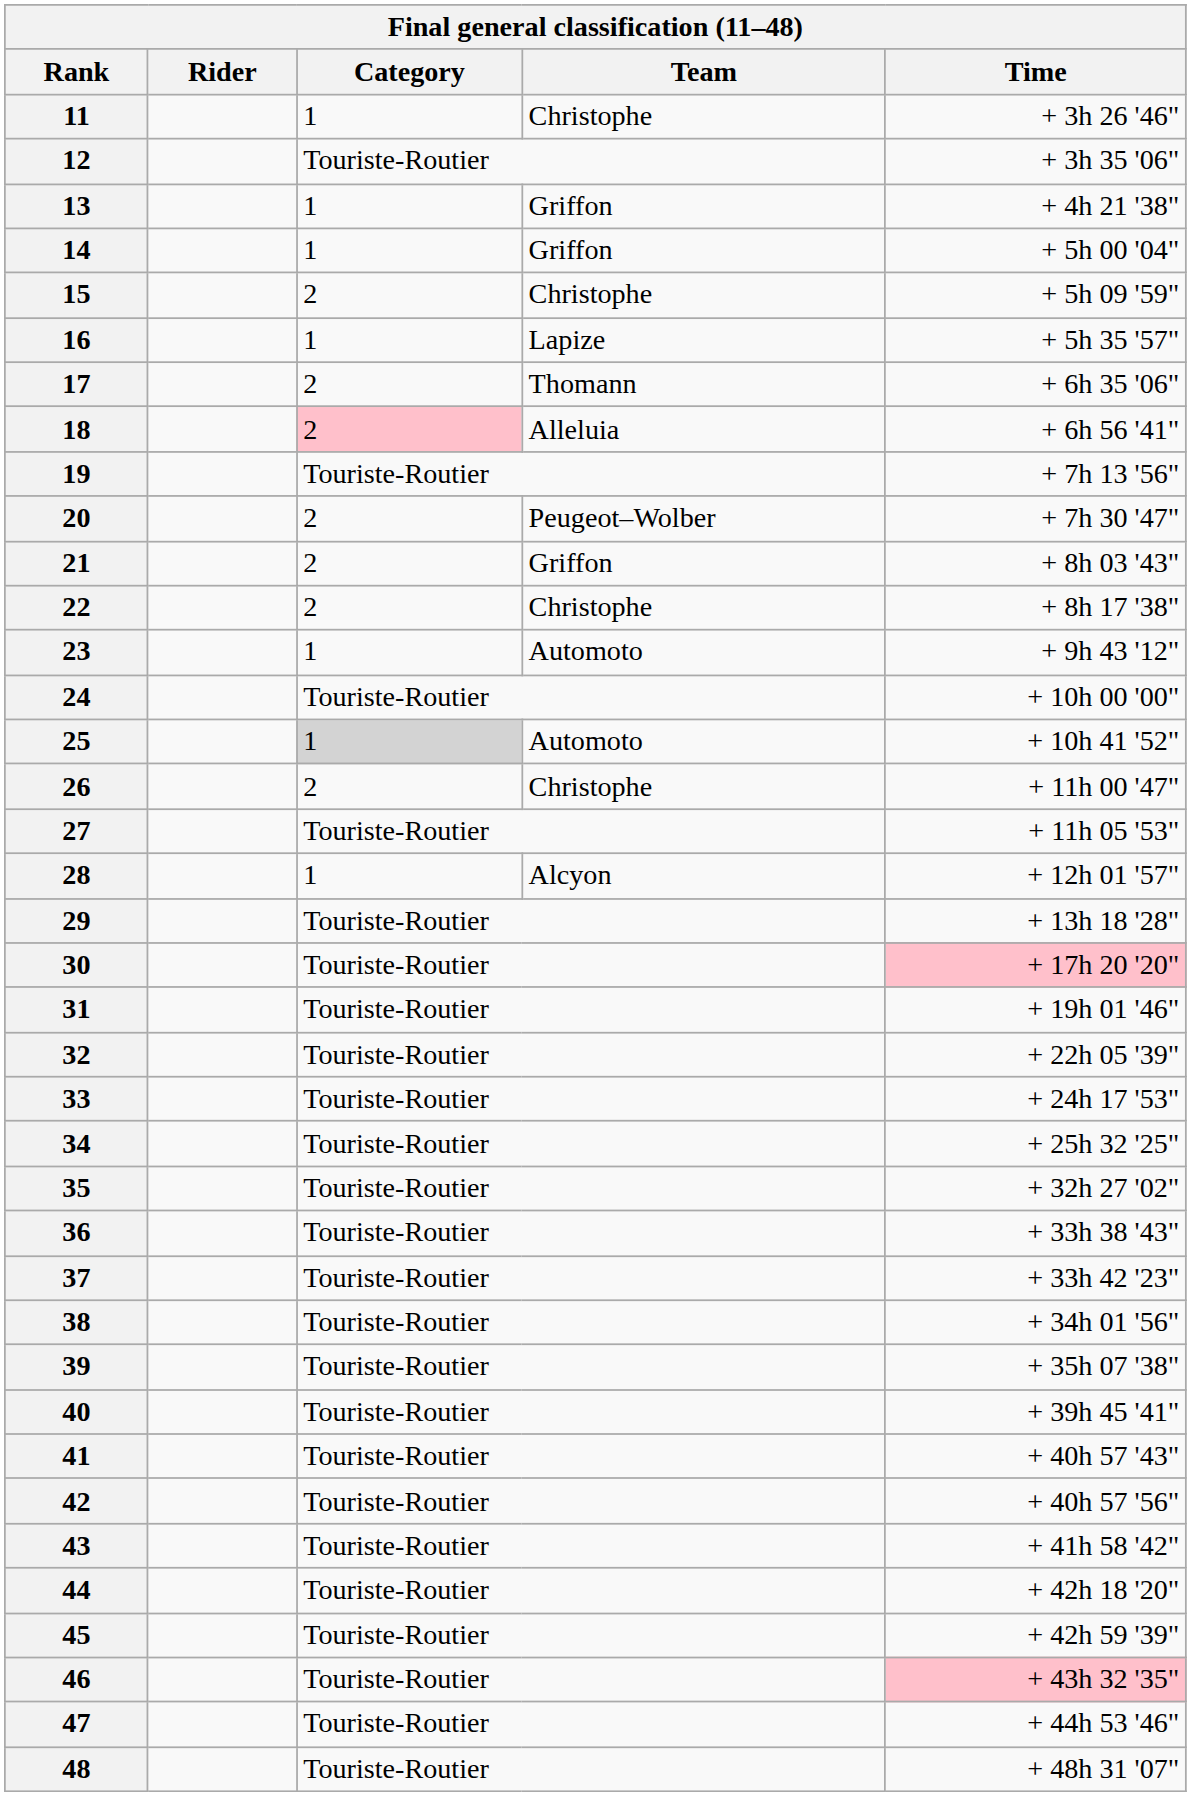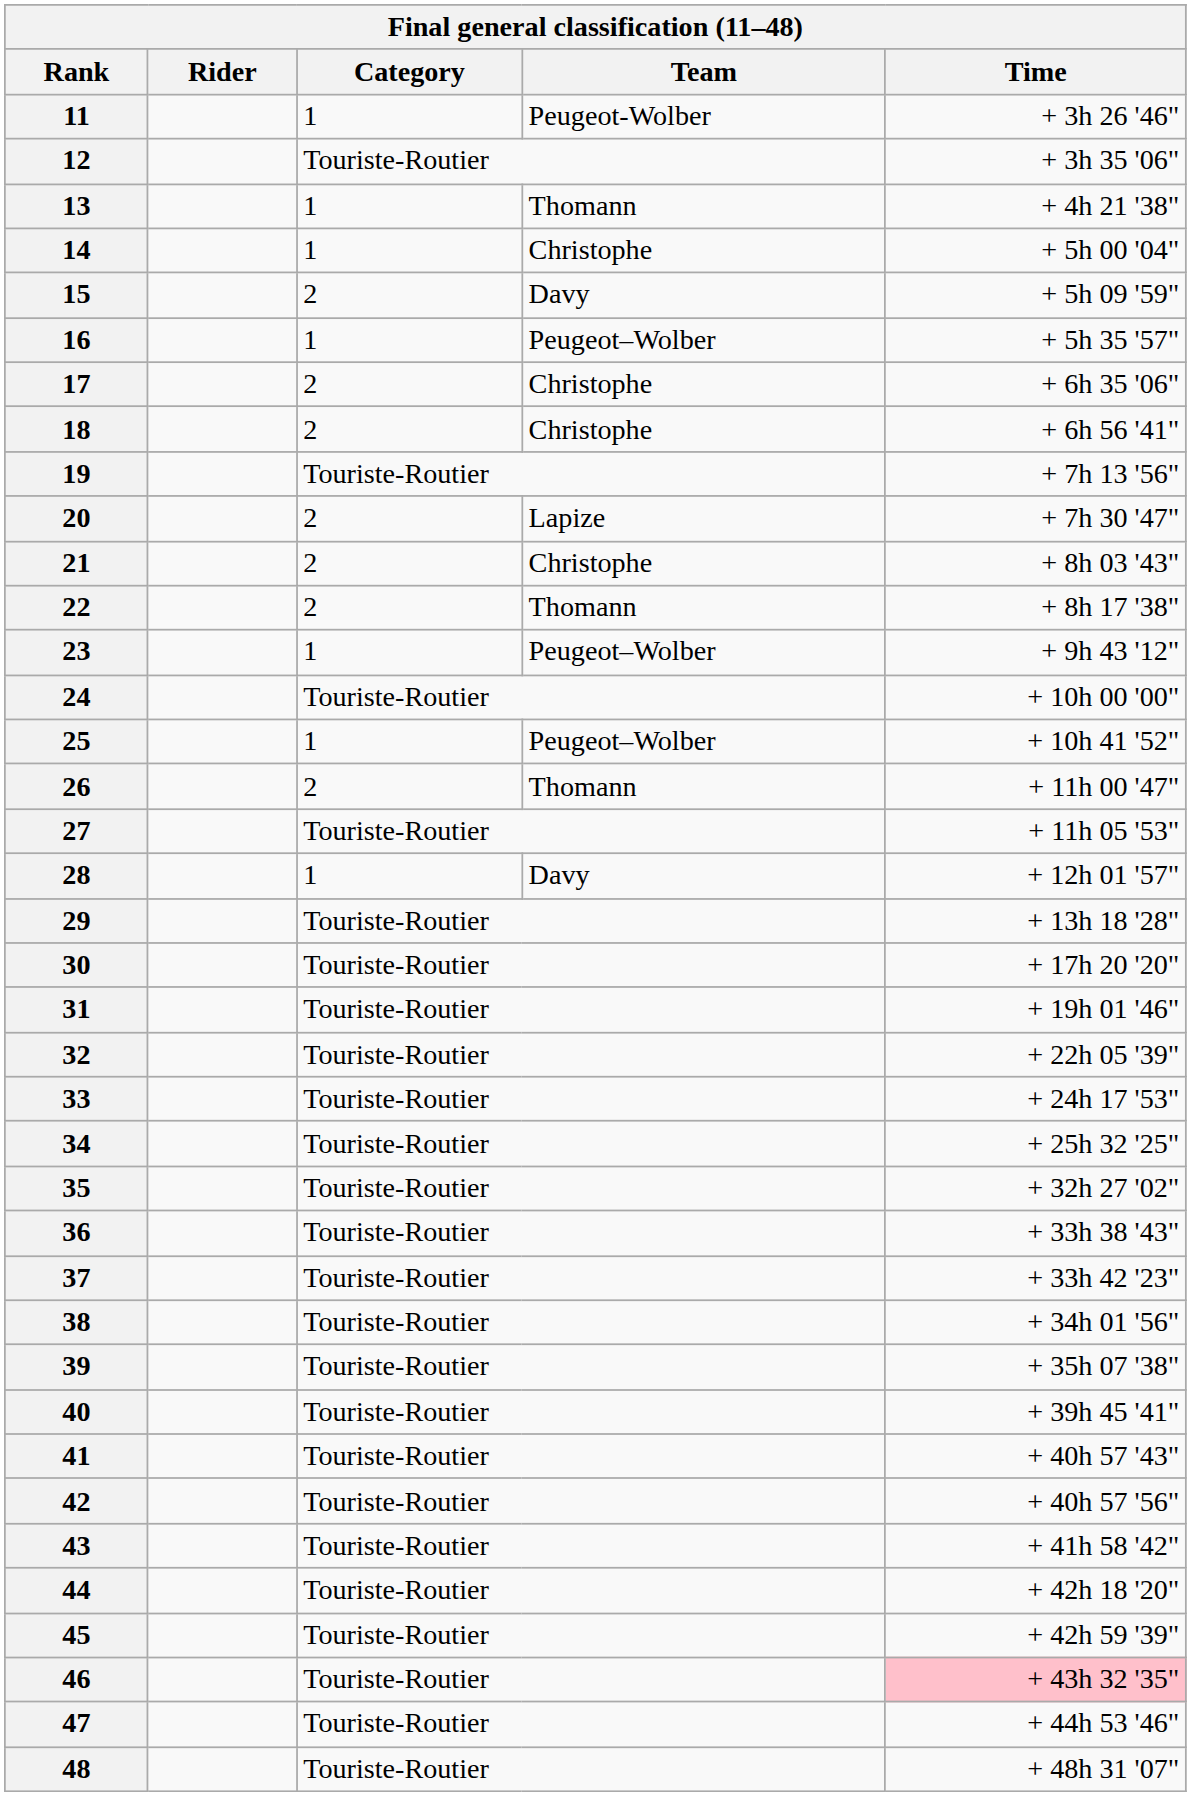11 | Team: Christophe -> Peugeot-Wolber
13 | Team: Griffon -> Thomann
14 | Team: Griffon -> Christophe
15 | Team: Christophe -> Davy
16 | Team: Lapize -> Peugeot–Wolber
17 | Team: Thomann -> Christophe
18 | Category: pink background -> no background
18 | Team: Alleluia -> Christophe
20 | Team: Peugeot–Wolber -> Lapize
21 | Team: Griffon -> Christophe
22 | Team: Christophe -> Thomann
23 | Team: Automoto -> Peugeot–Wolber
25 | Category: lightgrey background -> no background
25 | Team: Automoto -> Peugeot–Wolber
26 | Team: Christophe -> Thomann
28 | Team: Alcyon -> Davy
30 | Time: pink background -> no background
